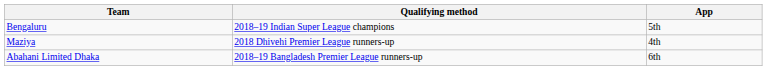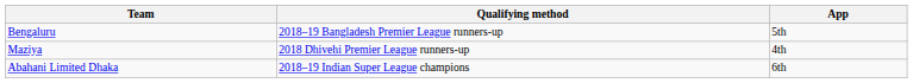Bengaluru | Qualifying method: 2018–19 Indian Super League champions -> 2018–19 Bangladesh Premier League runners-up
Abahani Limited Dhaka | Qualifying method: 2018–19 Bangladesh Premier League runners-up -> 2018–19 Indian Super League champions
